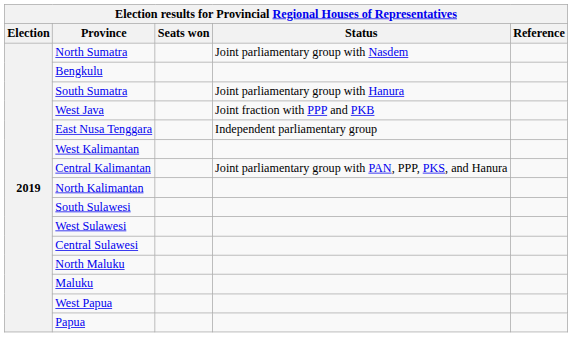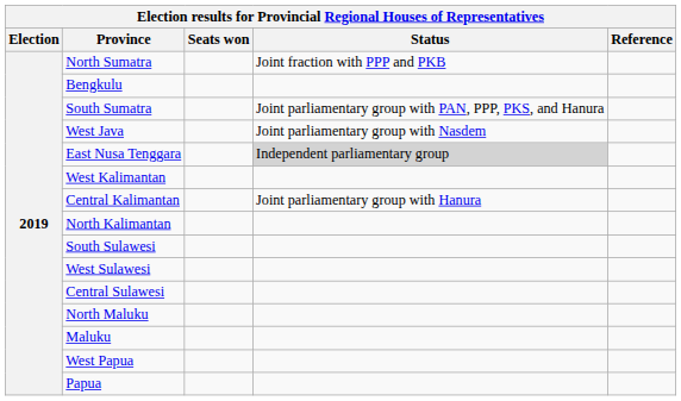North Sumatra | Status: Joint parliamentary group with Nasdem -> Joint fraction with PPP and PKB
South Sumatra | Status: Joint parliamentary group with Hanura -> Joint parliamentary group with PAN, PPP, PKS, and Hanura
West Java | Status: Joint fraction with PPP and PKB -> Joint parliamentary group with Nasdem
East Nusa Tenggara | Status: no background -> lightgrey background
Central Kalimantan | Status: Joint parliamentary group with PAN, PPP, PKS, and Hanura -> Joint parliamentary group with Hanura
